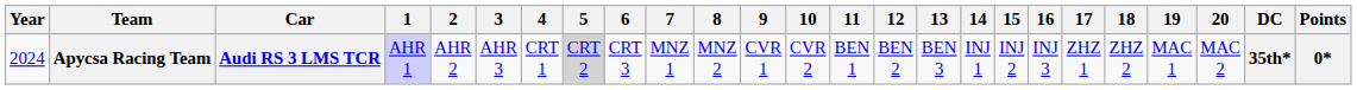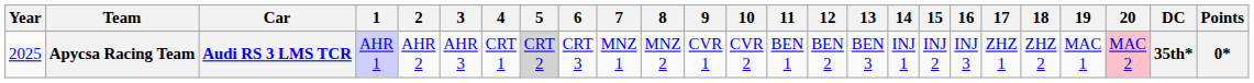Apycsa Racing Team | Year: 2024 -> 2025
Apycsa Racing Team | 20: no background -> pink background
